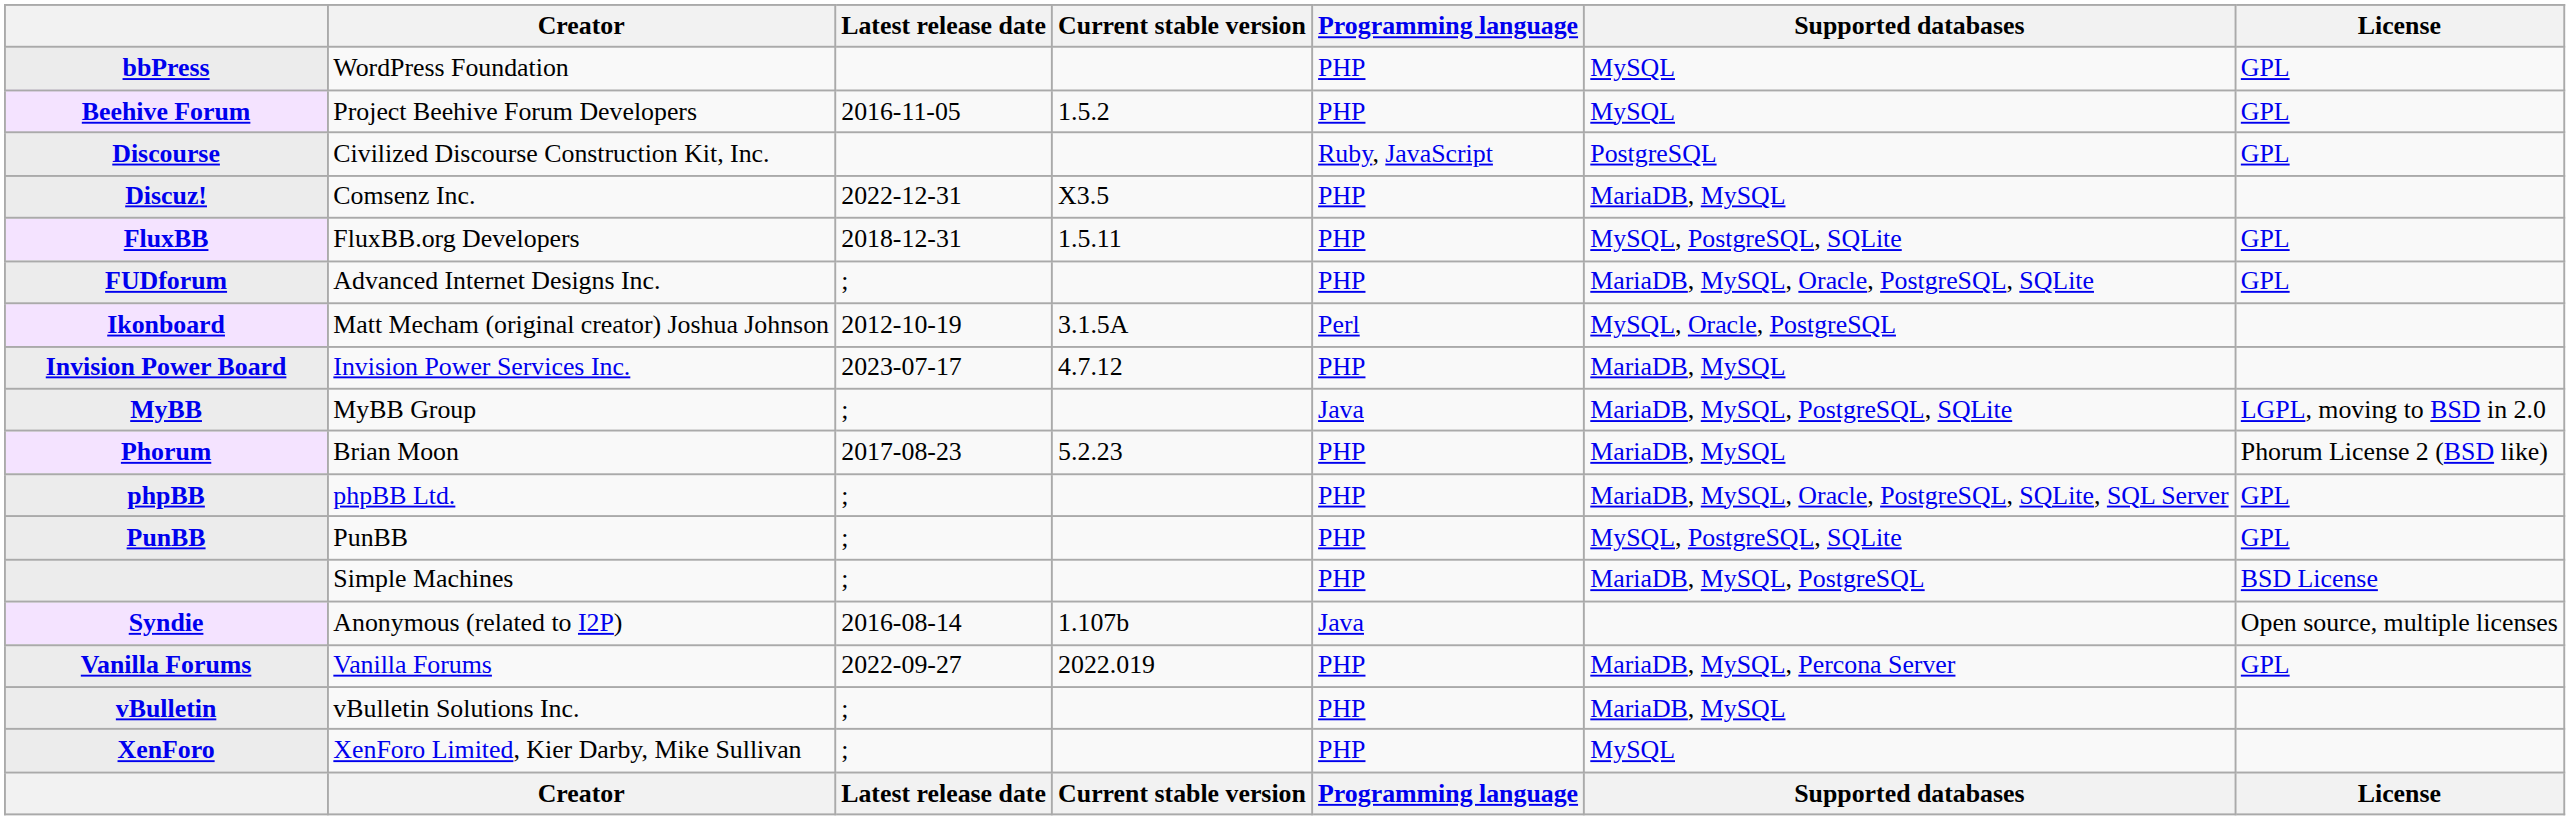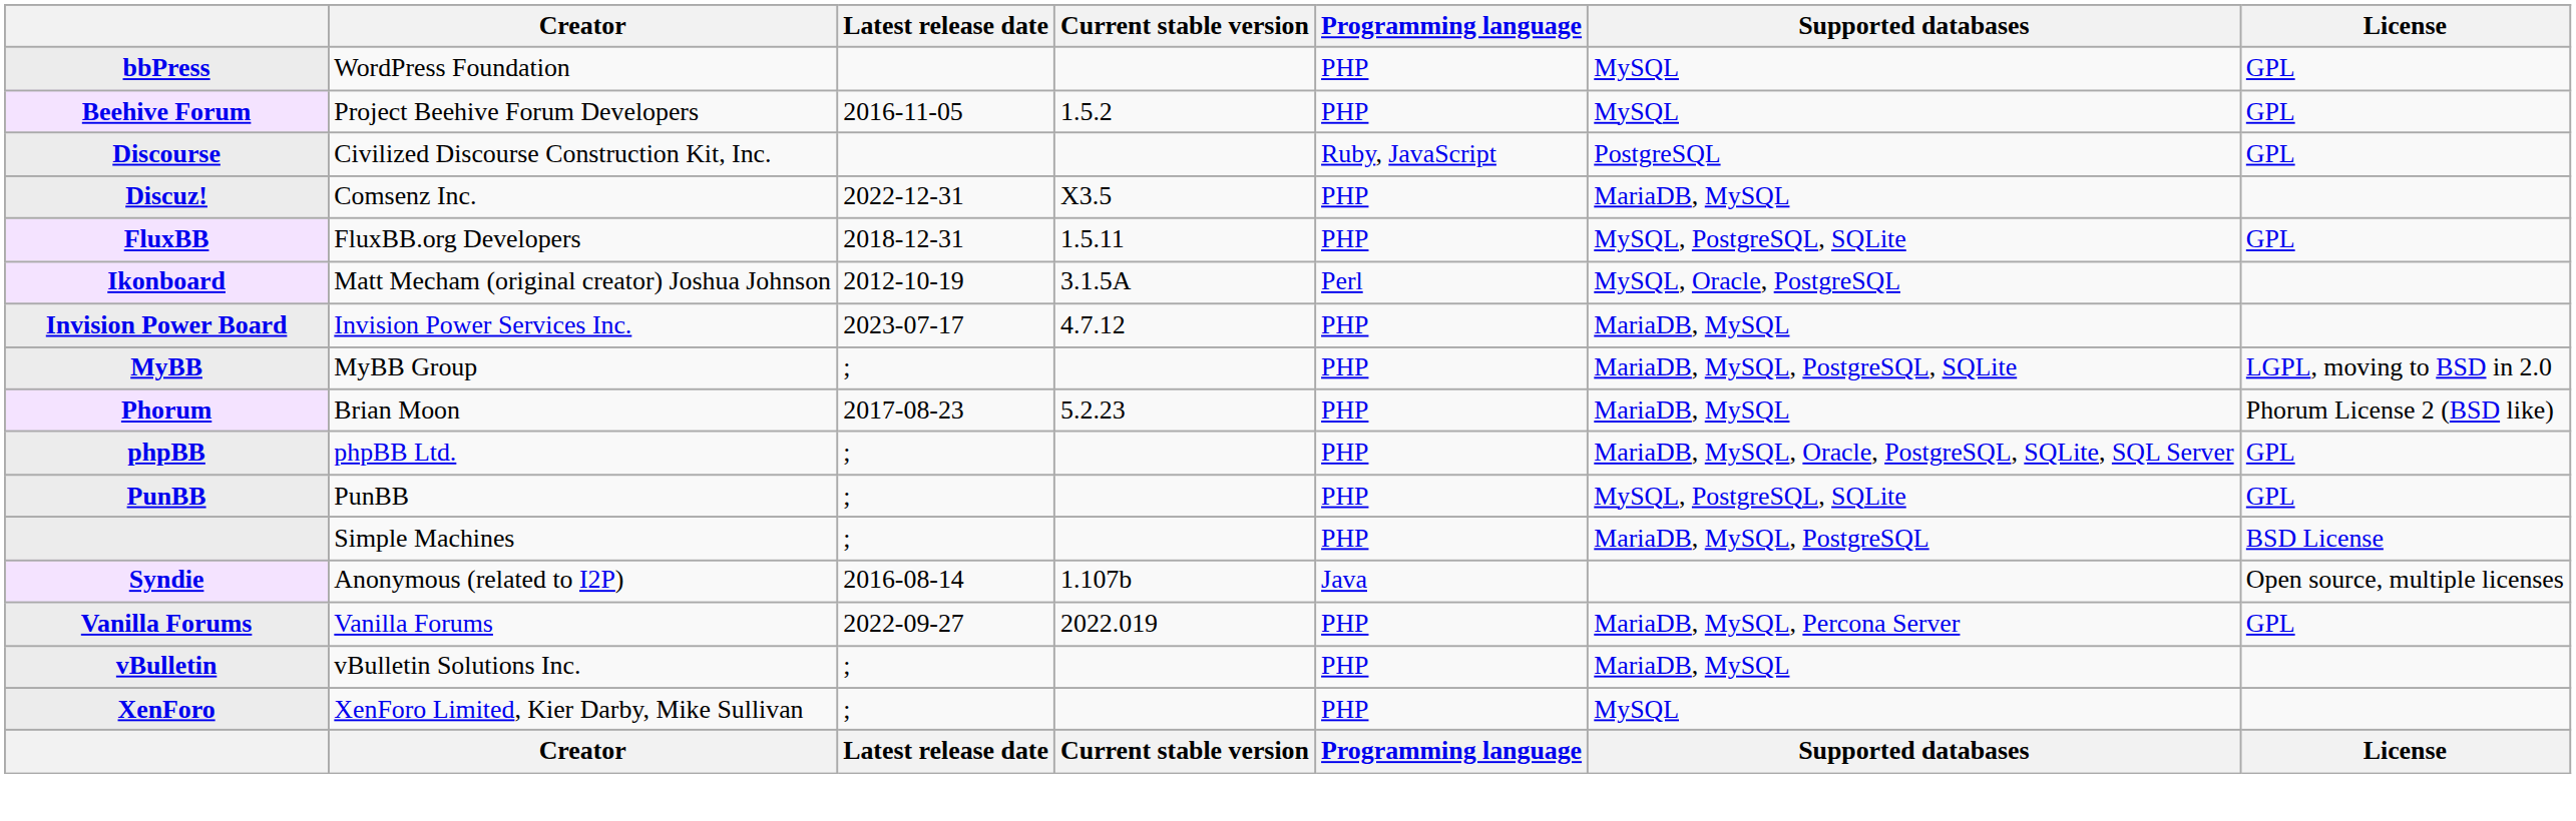- row: FUDforum | Advanced Internet Designs Inc. | ; | PHP | MariaDB, MySQL, Oracle, PostgreSQL, SQLite | GPL
MyBB | Programming language: Java -> PHP
